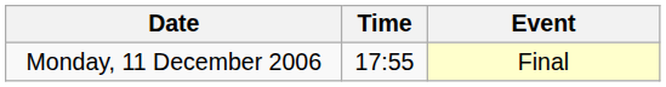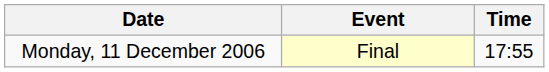columns swapped: Time <-> Event
